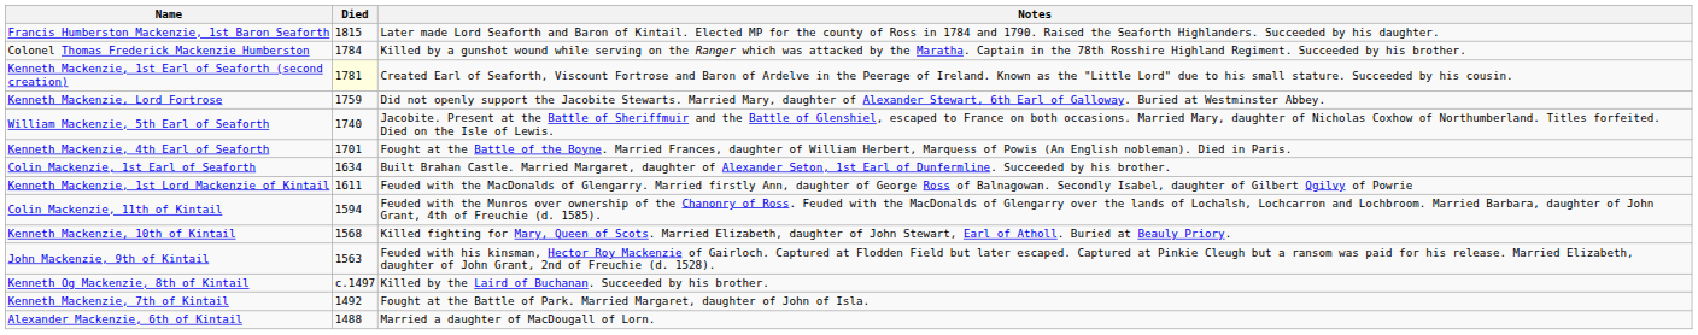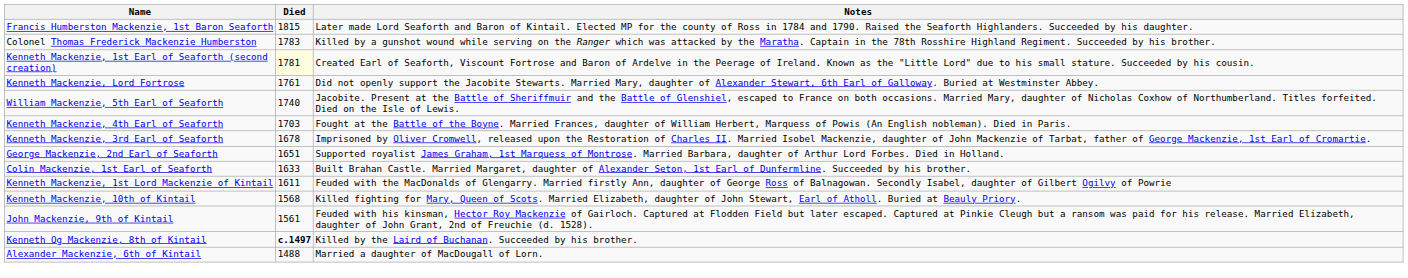Colonel Thomas Frederick Mackenzie Humberston | Died: 1784 -> 1783
Kenneth Mackenzie, Lord Fortrose | Died: 1759 -> 1761
Kenneth Mackenzie, 4th Earl of Seaforth | Died: 1701 -> 1703
+ row: Kenneth Mackenzie, 3rd Earl of Seaforth | 1678 | Imprisoned by Oliver Cromwell, released upon the Restoration of Charles II. Married Isobel Mackenzie, daughter of John Mackenzie of Tarbat, father of George Mackenzie, 1st Earl of Cromartie.
+ row: George Mackenzie, 2nd Earl of Seaforth | 1651 | Supported royalist James Graham, 1st Marquess of Montrose. Married Barbara, daughter of Arthur Lord Forbes. Died in Holland.
Colin Mackenzie, 1st Earl of Seaforth | Died: 1634 -> 1633
- row: Colin Mackenzie, 11th of Kintail | 1594 | Feuded with the Munros over ownership of the Chanonry of Ross. Feuded with the MacDonalds of Glengarry over the lands of Lochalsh, Lochcarron and Lochbroom. Married Barbara, daughter of John Grant, 4th of Freuchie (d. 1585).
John Mackenzie, 9th of Kintail | Died: 1563 -> 1561
Kenneth Og Mackenzie, 8th of Kintail | Died: normal -> bold
- row: Kenneth Mackenzie, 7th of Kintail | 1492 | Fought at the Battle of Park. Married Margaret, daughter of John of Isla.
